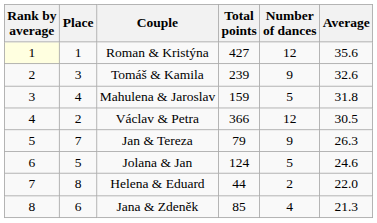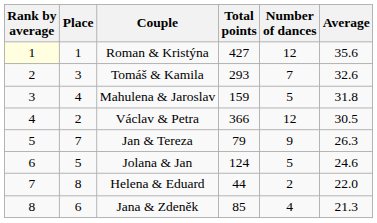Tomáš & Kamila | Total points: 239 -> 293
Tomáš & Kamila | Number of dances: 9 -> 7
